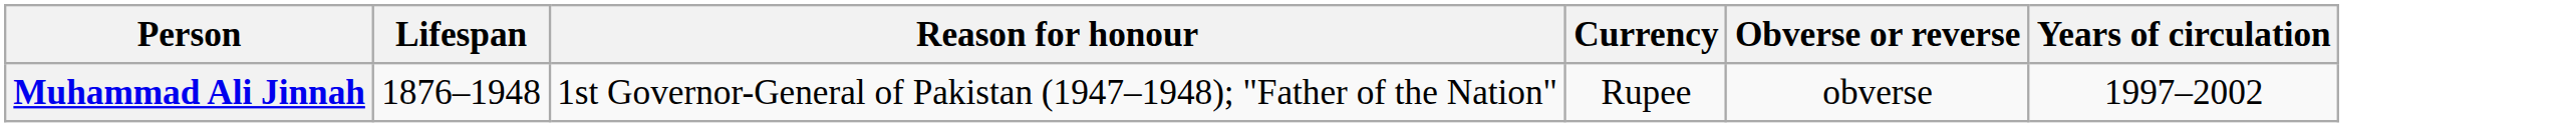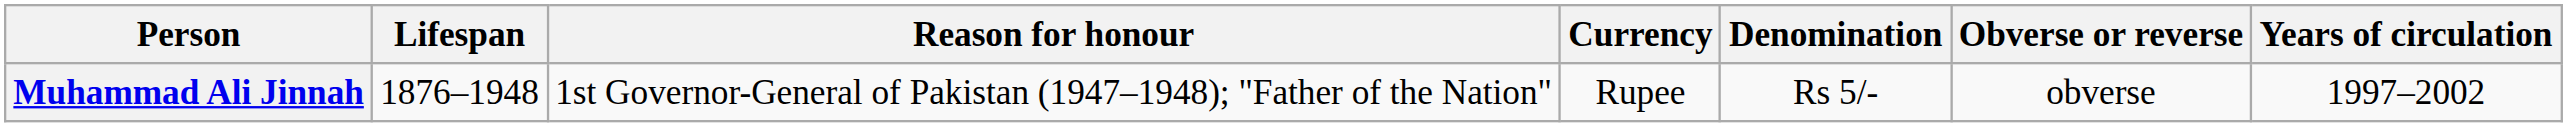+ column: Denomination | Rs 5/-
